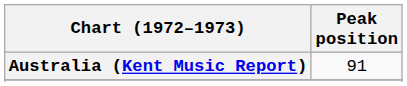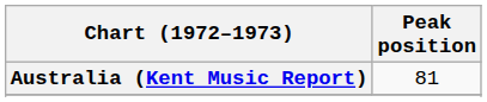Australia (Kent Music Report) | Peak position: 91 -> 81
